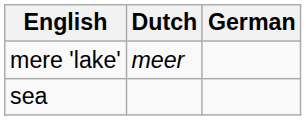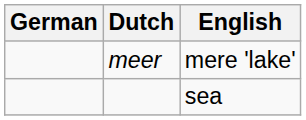columns swapped: German <-> English
